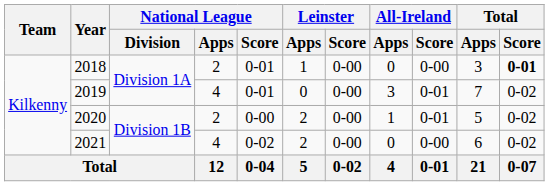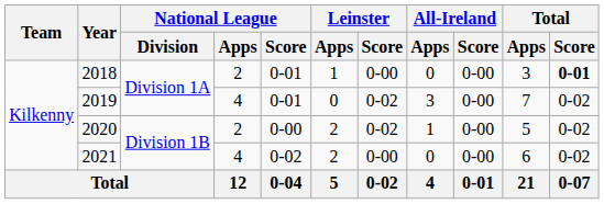2019 | Leinster / Score: 0-00 -> 0-02
2019 | All-Ireland / Score: 0-01 -> 0-00
2020 | Leinster / Score: 0-00 -> 0-02
2020 | All-Ireland / Score: 0-01 -> 0-00
